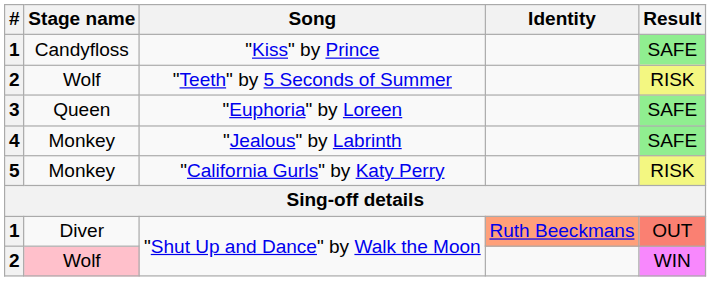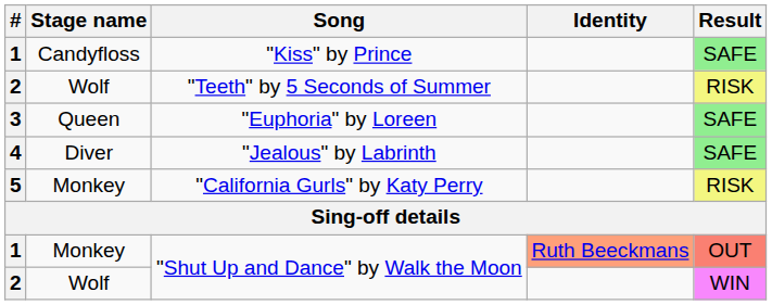"Jealous" by Labrinth | Stage name: Monkey -> Diver
1 / "Shut Up and Dance" by Walk the Moon | Stage name: Diver -> Monkey
2 / "Shut Up and Dance" by Walk the Moon | Stage name: pink background -> no background
